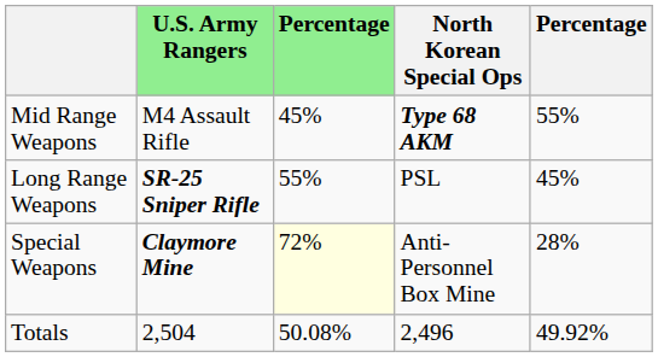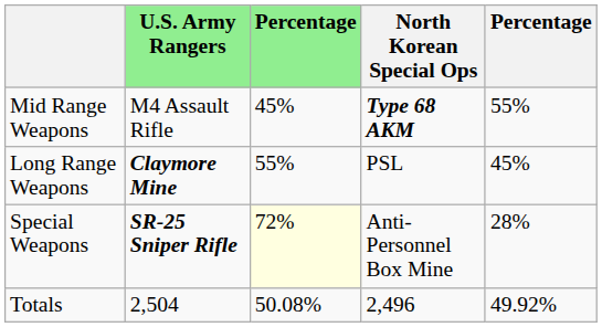Long Range Weapons | U.S. Army Rangers: SR-25 Sniper Rifle -> Claymore Mine
Special Weapons | U.S. Army Rangers: Claymore Mine -> SR-25 Sniper Rifle
